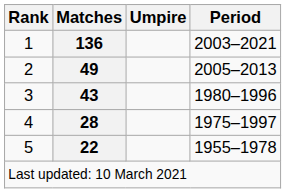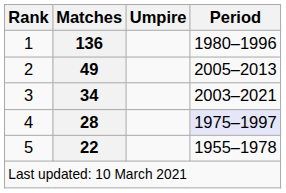1 | Period: 2003–2021 -> 1980–1996
3 | Matches: 43 -> 34
3 | Period: 1980–1996 -> 2003–2021
4 | Period: no background -> lavender background
